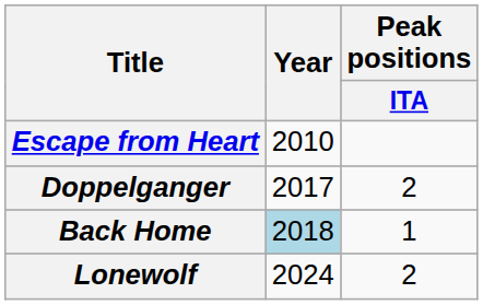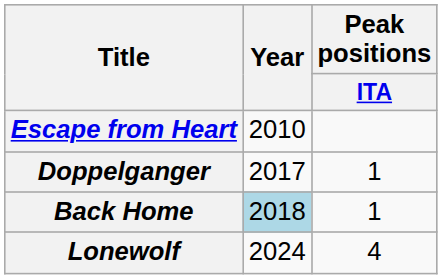Doppelganger | Peak positions / ITA: 2 -> 1
Lonewolf | Peak positions / ITA: 2 -> 4
